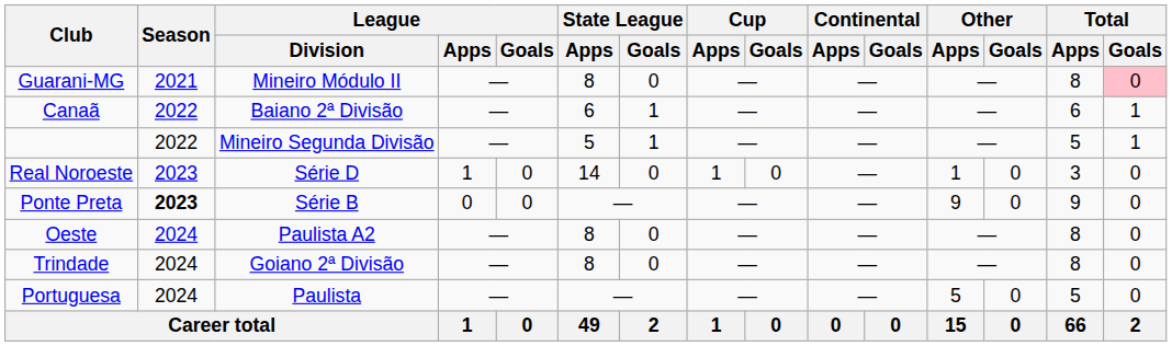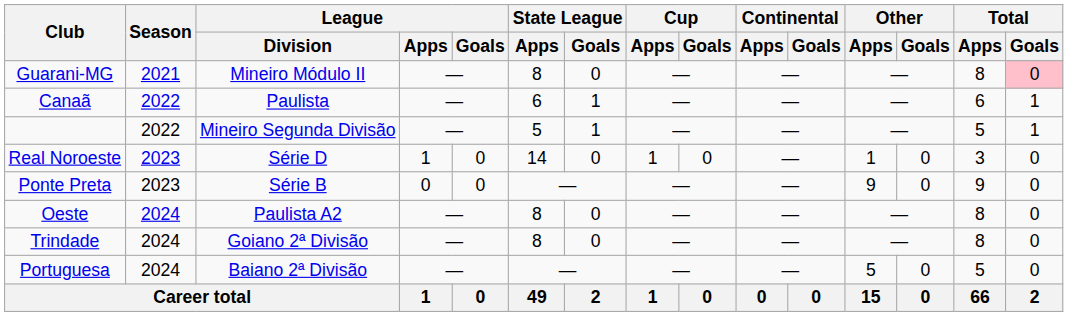Canaã | League / Division: Baiano 2ª Divisão -> Paulista
Ponte Preta | Season: bold -> normal
Portuguesa | League / Division: Paulista -> Baiano 2ª Divisão
